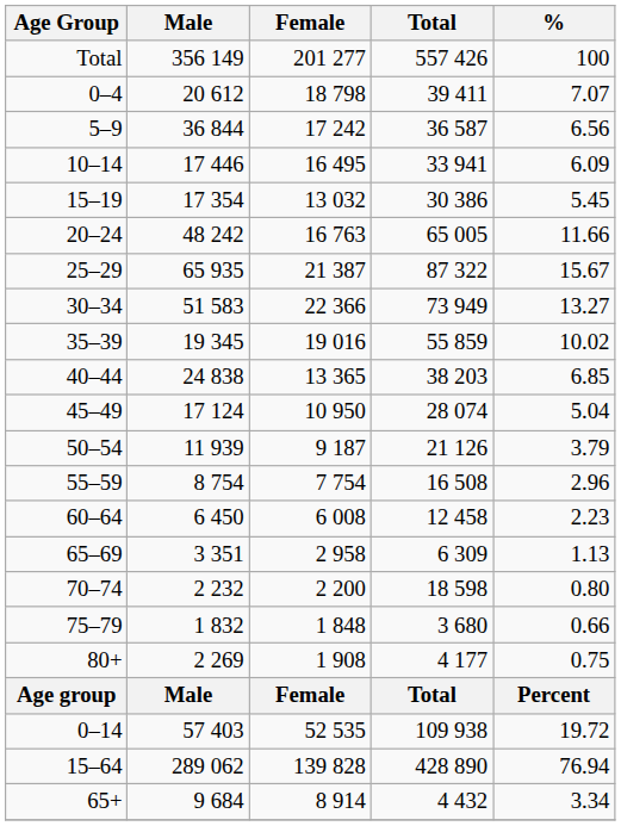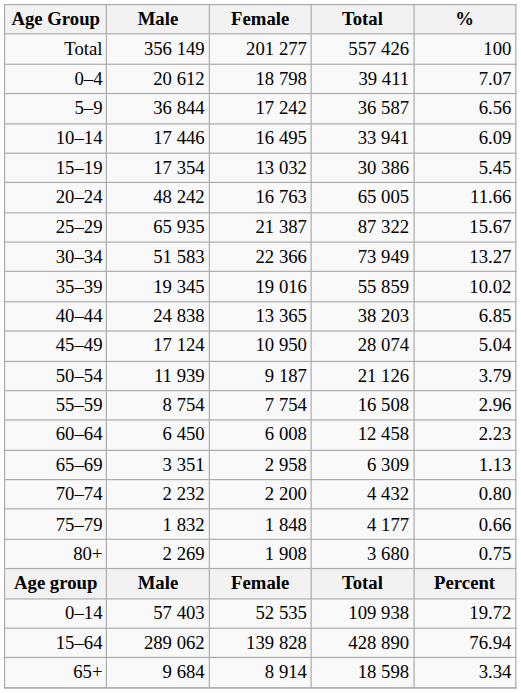70–74 | Total: 18 598 -> 4 432
75–79 | Total: 3 680 -> 4 177
80+ | Total: 4 177 -> 3 680
65+ | Total: 4 432 -> 18 598
